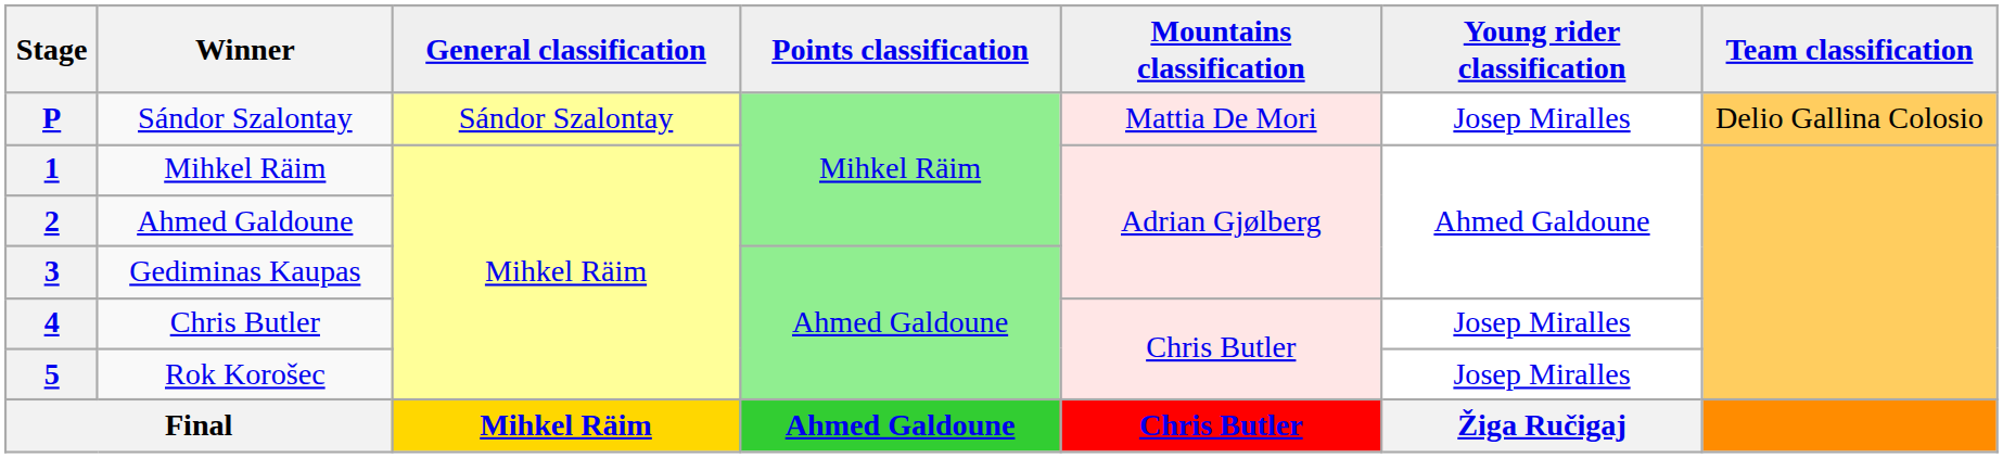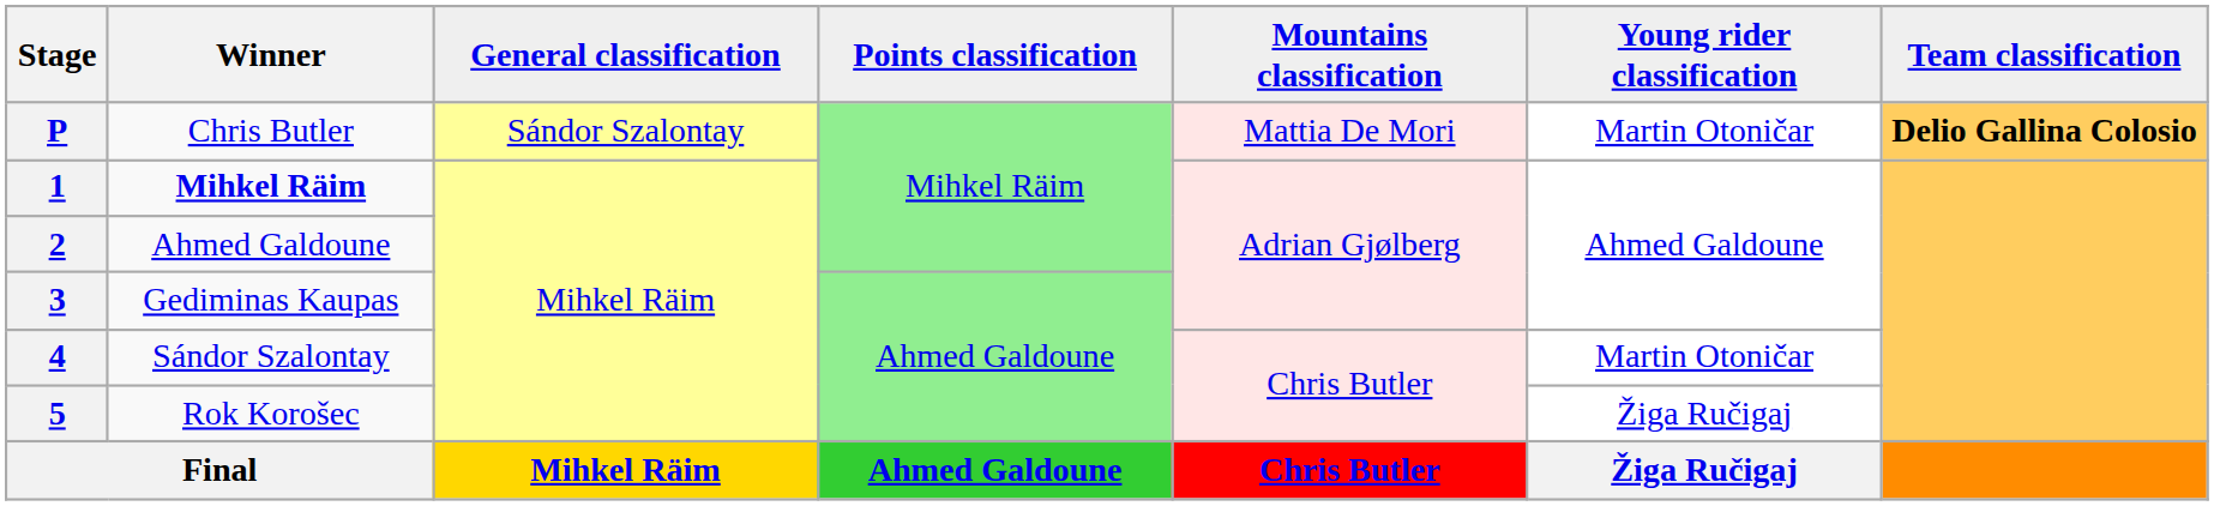P | Winner: Sándor Szalontay -> Chris Butler
P | Young rider classification: Josep Miralles -> Martin Otoničar
P | Team classification: normal -> bold
1 | Winner: normal -> bold
4 | Winner: Chris Butler -> Sándor Szalontay
4 | Young rider classification: Josep Miralles -> Martin Otoničar
5 | Young rider classification: Josep Miralles -> Žiga Ručigaj
